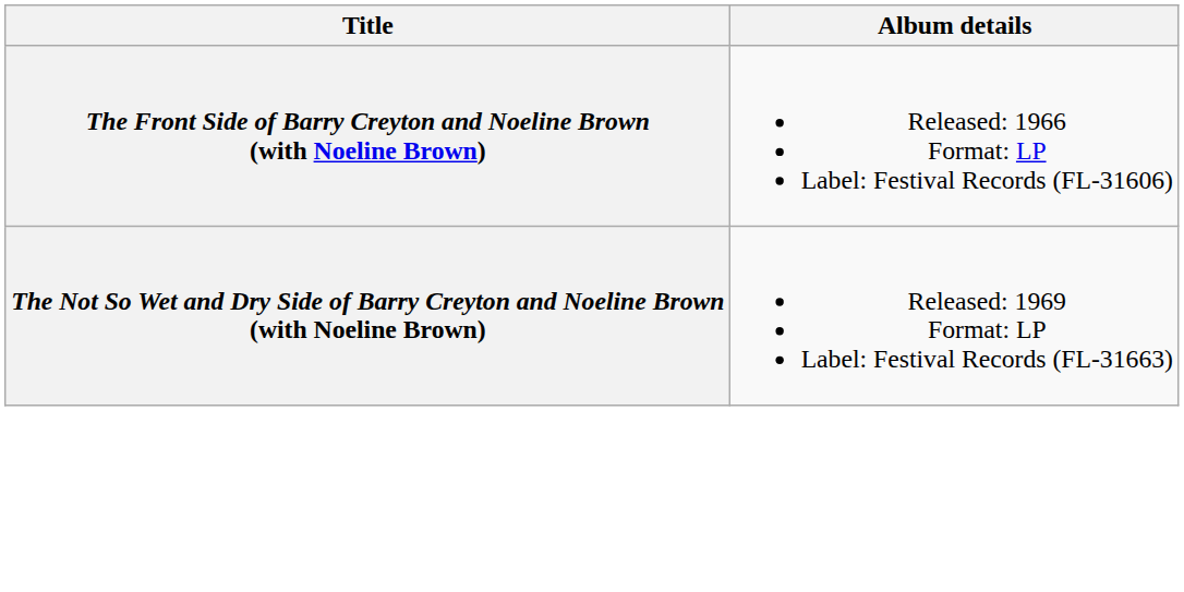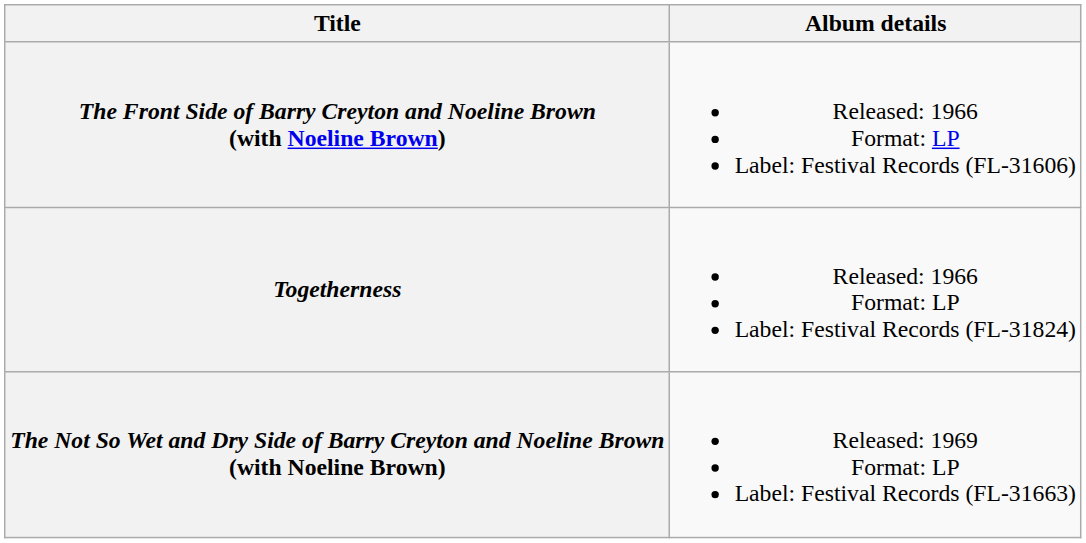+ row: Togetherness | Released: 1966 Format: LP Label: Festival Records (FL-31824)
